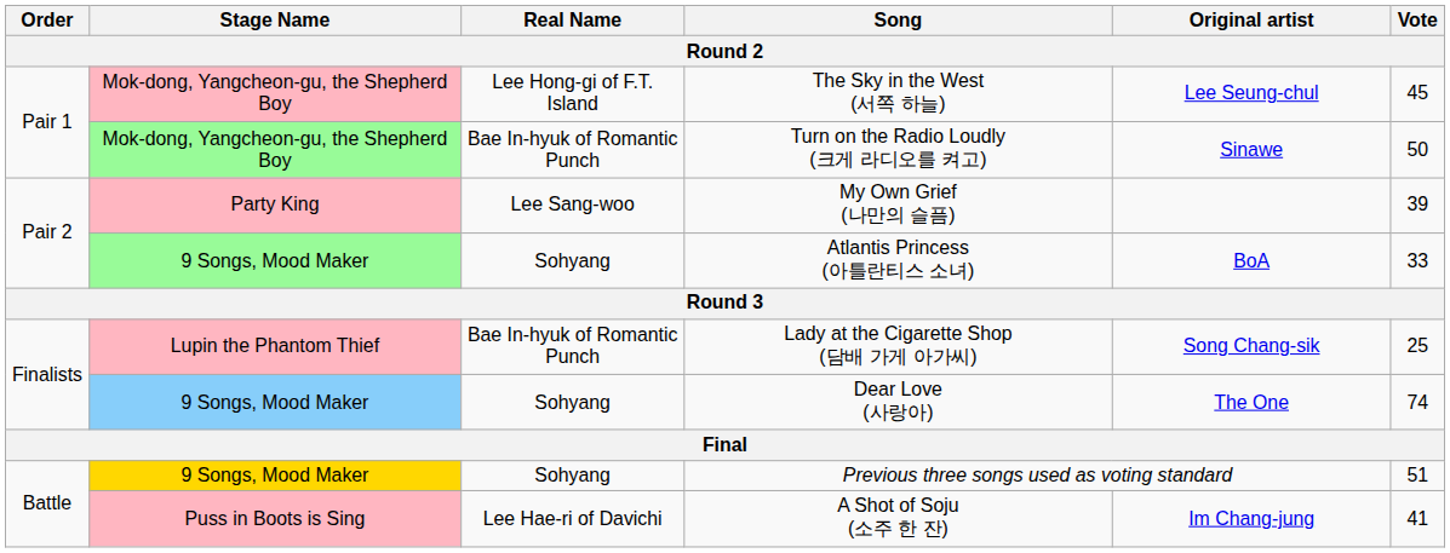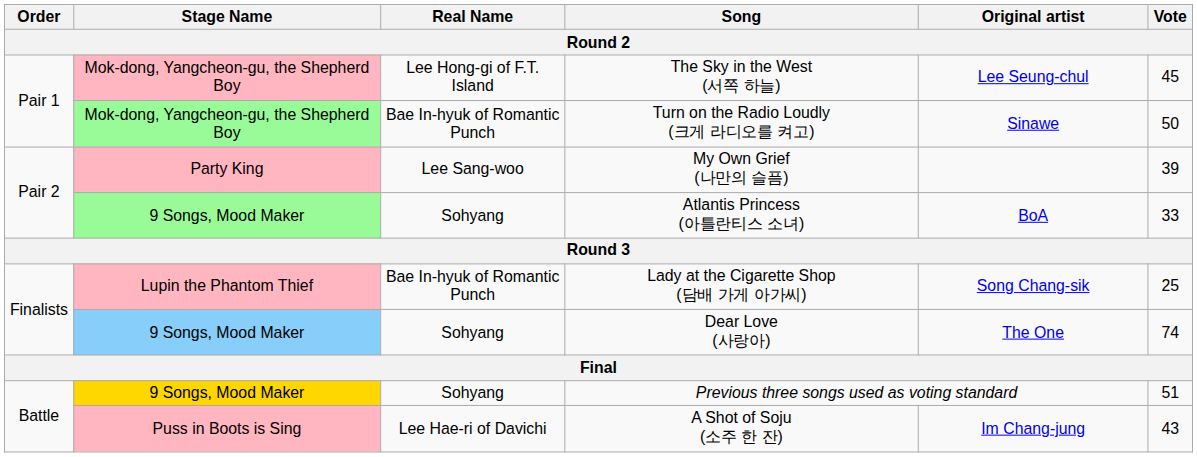A Shot of Soju (소주 한 잔) | Vote: 41 -> 43
